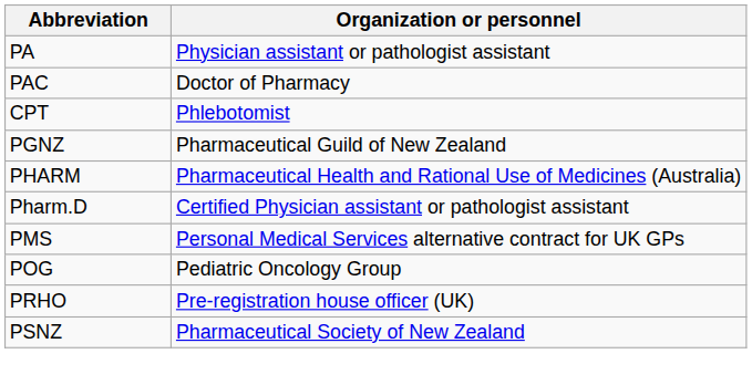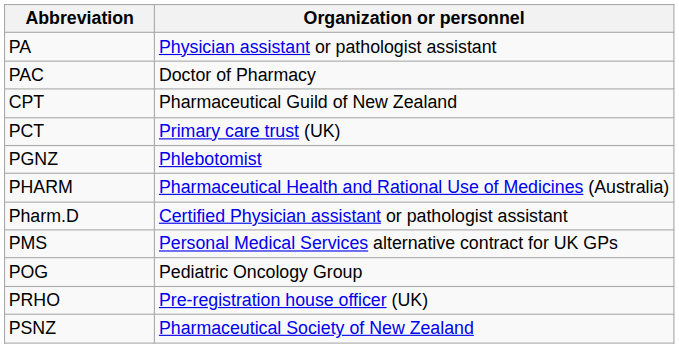CPT | Organization or personnel: Phlebotomist -> Pharmaceutical Guild of New Zealand
+ row: PCT | Primary care trust (UK)
PGNZ | Organization or personnel: Pharmaceutical Guild of New Zealand -> Phlebotomist
